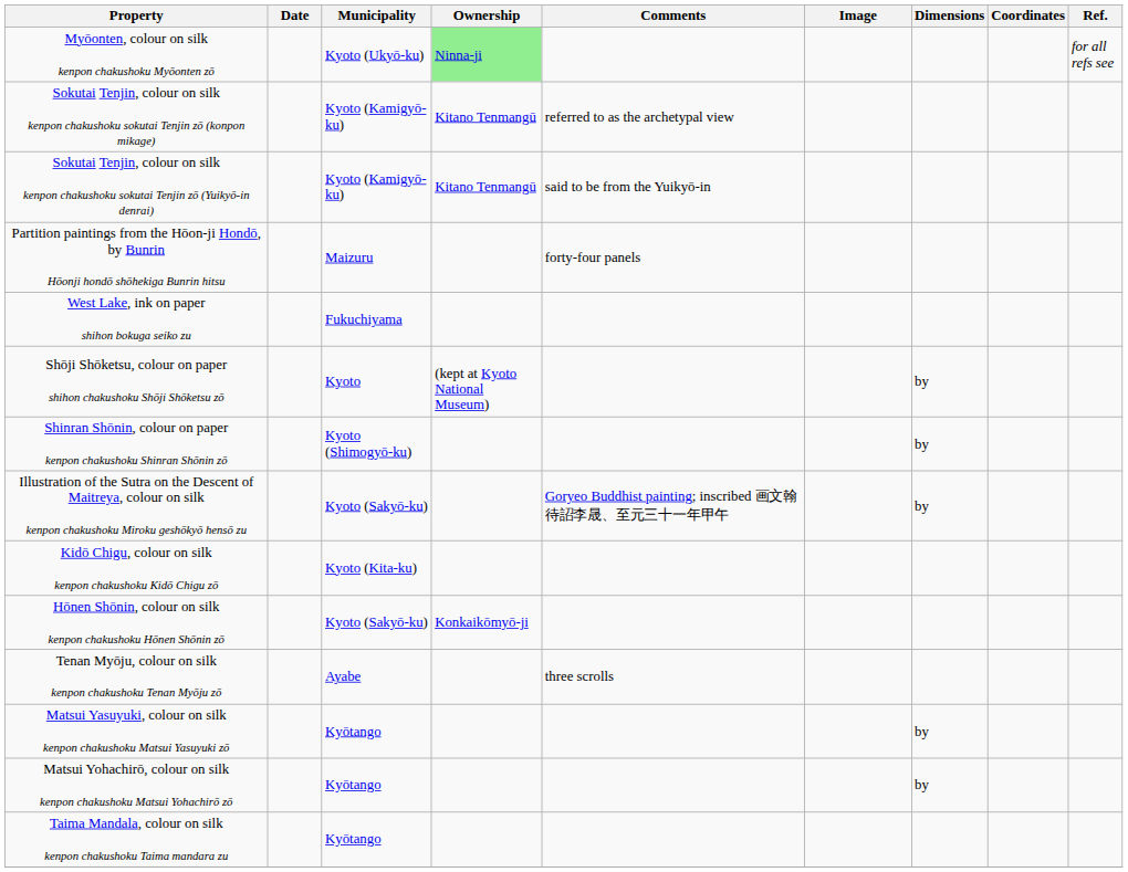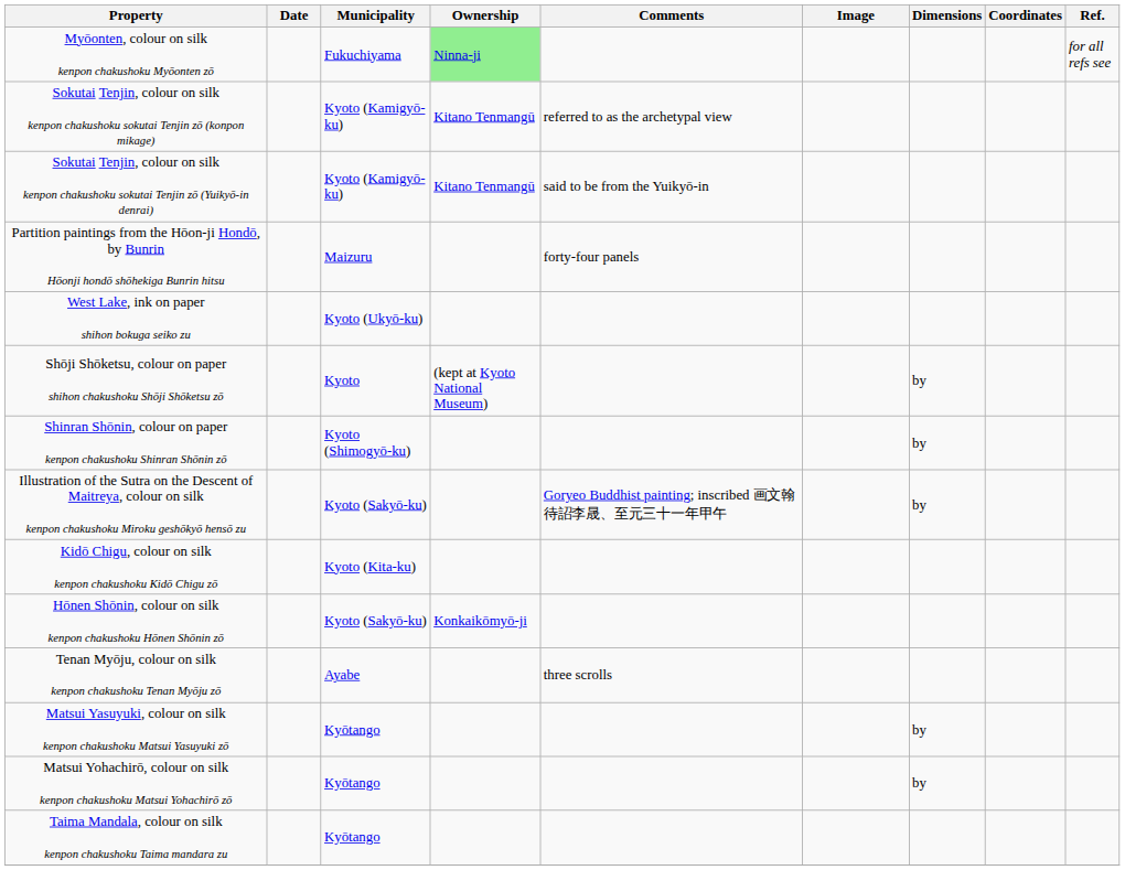Myōonten, colour on silk kenpon chakushoku Myōonten zō | Municipality: Kyoto (Ukyō-ku) -> Fukuchiyama
West Lake, ink on paper shihon bokuga seiko zu | Municipality: Fukuchiyama -> Kyoto (Ukyō-ku)
